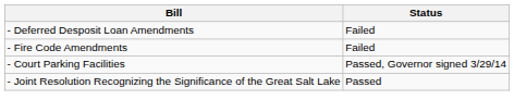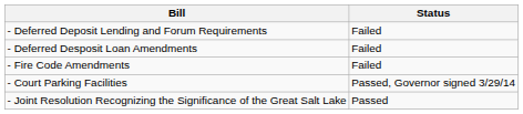+ row: - Deferred Deposit Lending and Forum Requirements | Failed
